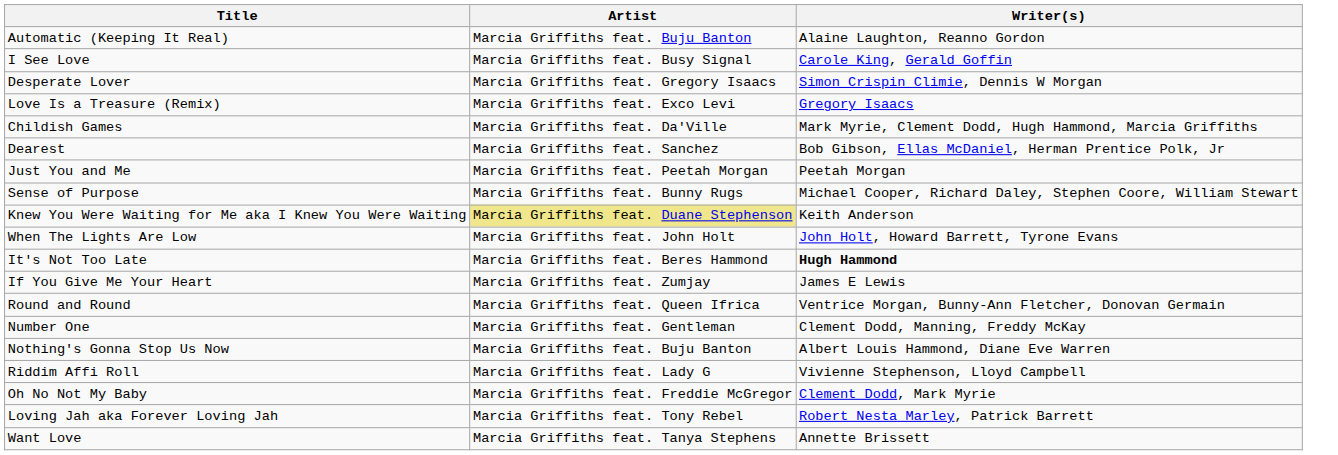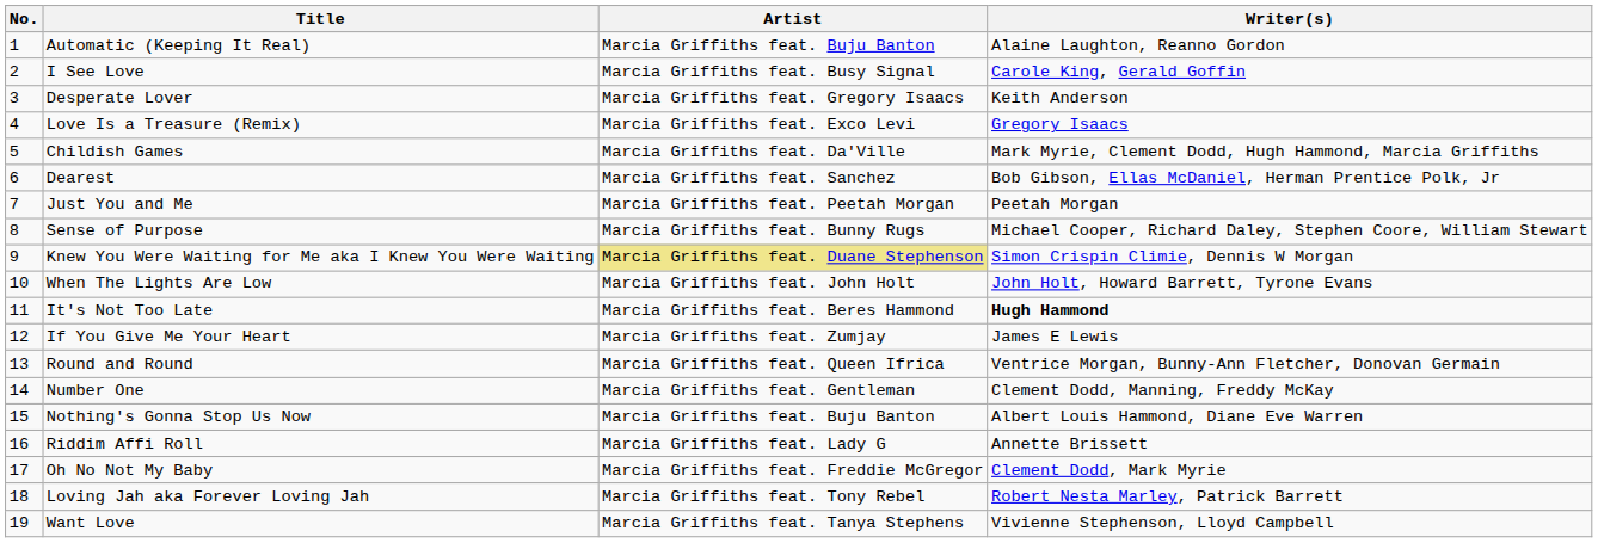+ column: No. | 1 | 2 | 3 | 4 | 5 | 6 | 7 | 8 | 9 | 10 | 11 | 12 | 13 | 14 | 15 | 16 | 17 | 18 | 19
Desperate Lover | Writer(s): Simon Crispin Climie, Dennis W Morgan -> Keith Anderson
Knew You Were Waiting for Me aka I Knew You Were Waiting | Writer(s): Keith Anderson -> Simon Crispin Climie, Dennis W Morgan
Riddim Affi Roll | Writer(s): Vivienne Stephenson, Lloyd Campbell -> Annette Brissett
Want Love | Writer(s): Annette Brissett -> Vivienne Stephenson, Lloyd Campbell
